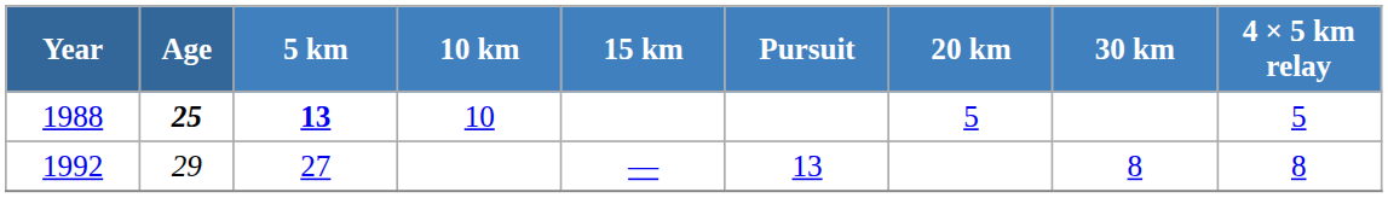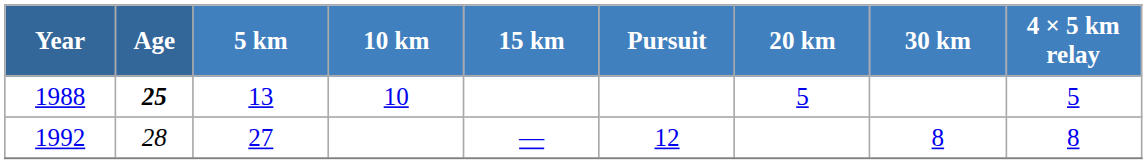1988 | 5 km: bold -> normal
1992 | Age: 29 -> 28
1992 | Pursuit: 13 -> 12
